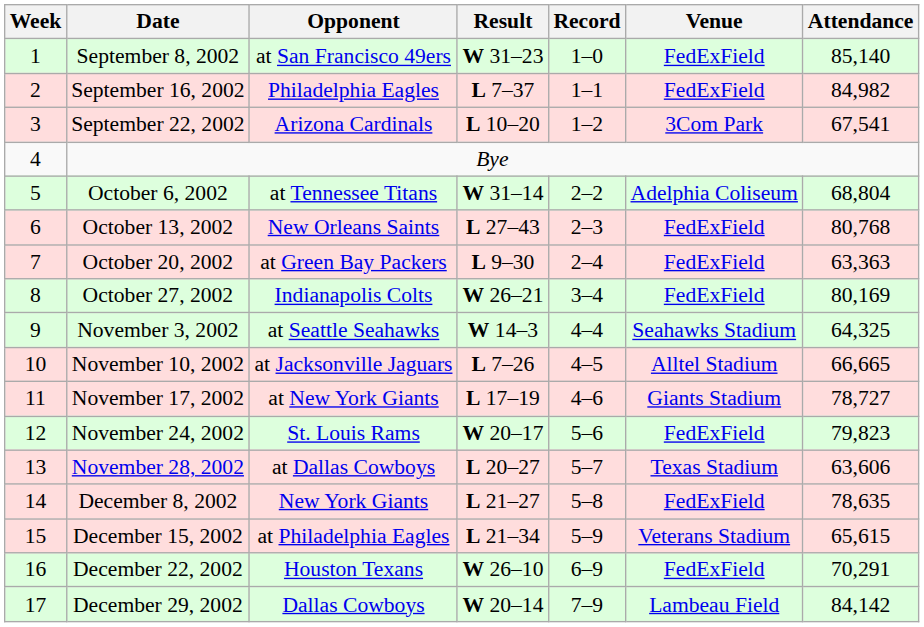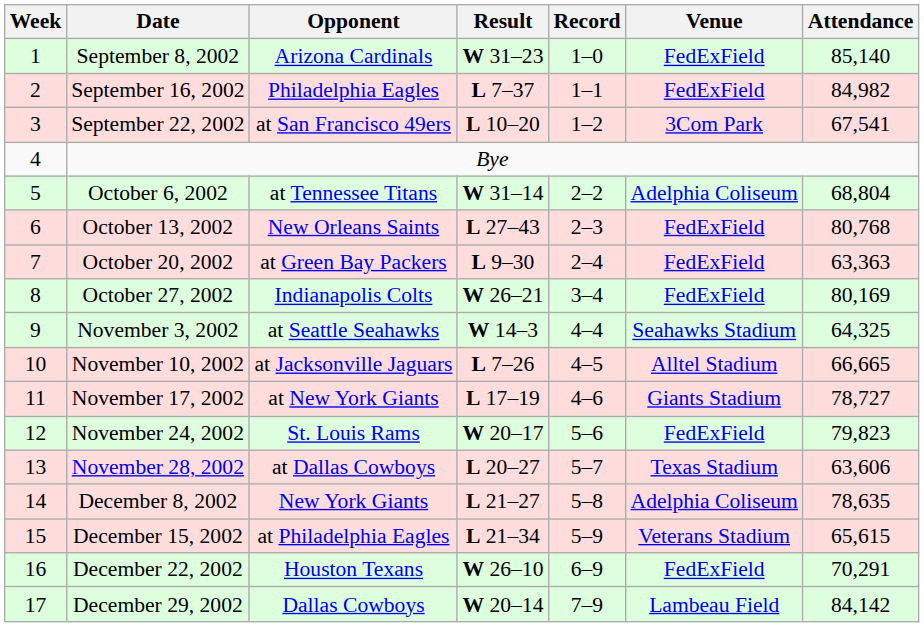September 8, 2002 | Opponent: at San Francisco 49ers -> Arizona Cardinals
September 22, 2002 | Opponent: Arizona Cardinals -> at San Francisco 49ers
December 8, 2002 | Venue: FedExField -> Adelphia Coliseum
